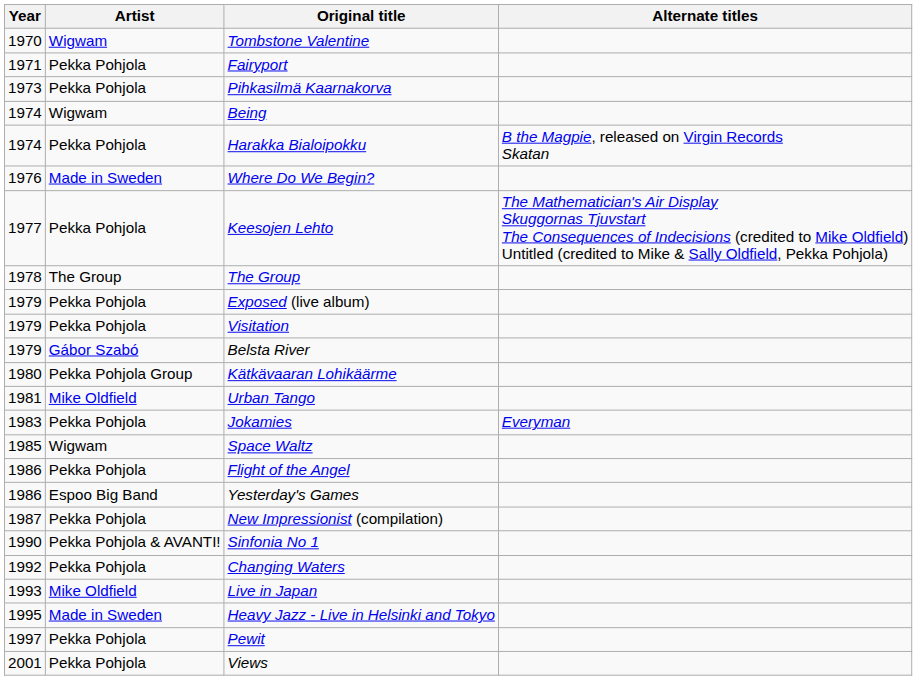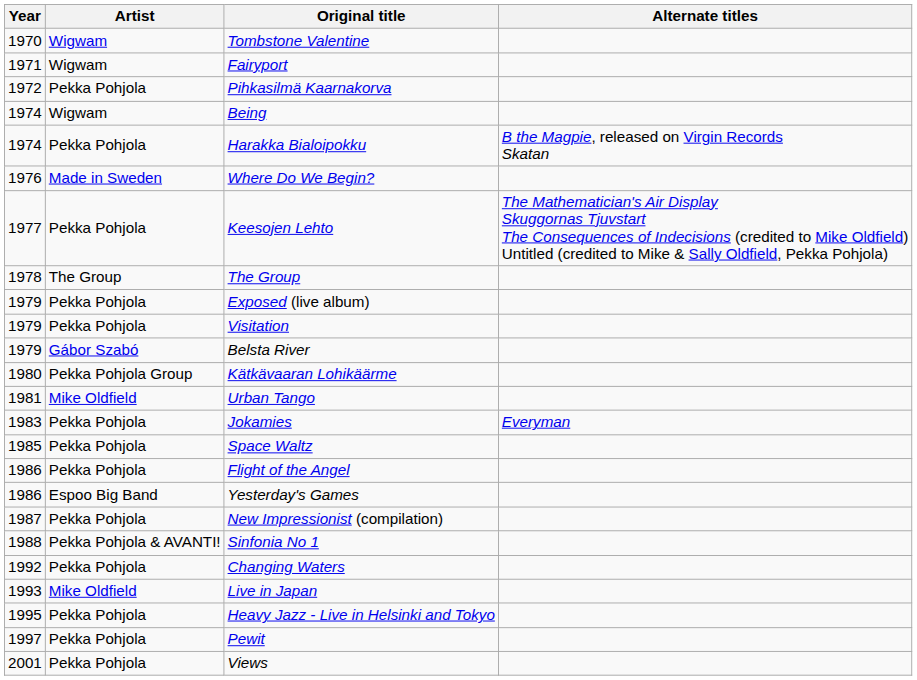Fairyport | Artist: Pekka Pohjola -> Wigwam
Pihkasilmä Kaarnakorva | Year: 1973 -> 1972
Space Waltz | Artist: Wigwam -> Pekka Pohjola
Sinfonia No 1 | Year: 1990 -> 1988
Heavy Jazz - Live in Helsinki and Tokyo | Artist: Made in Sweden -> Pekka Pohjola
